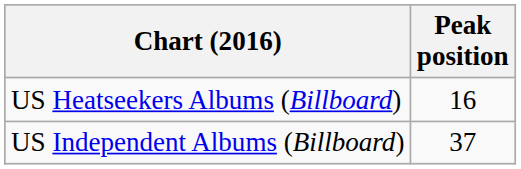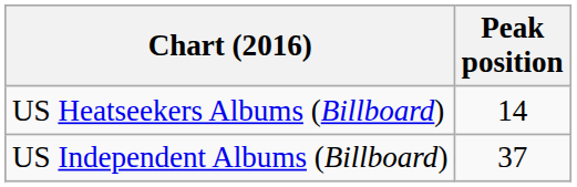US Heatseekers Albums (Billboard) | Peak position: 16 -> 14
